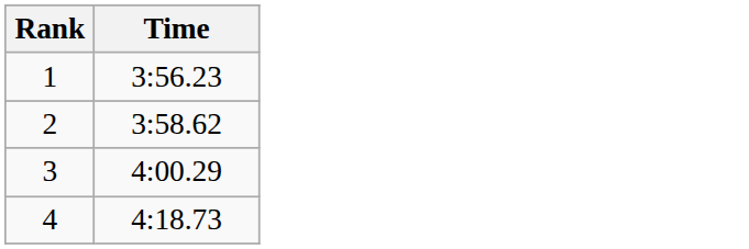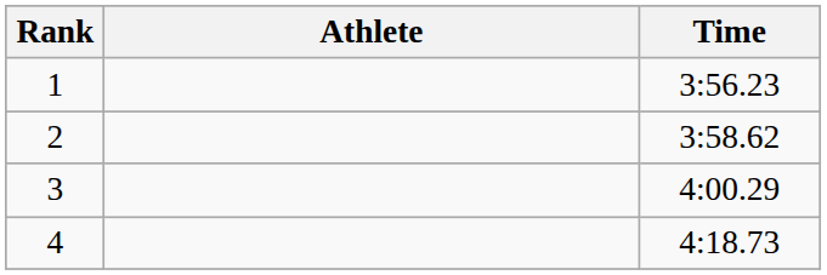+ column: Athlete
